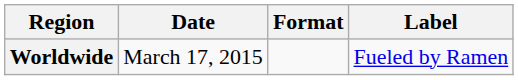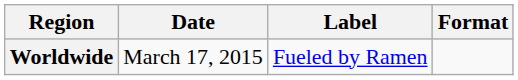columns swapped: Format <-> Label
